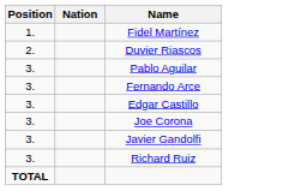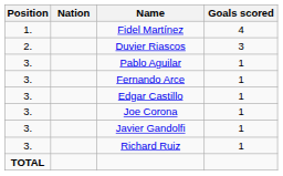+ column: Goals scored | 4 | 3 | 1 | 1 | 1 | 1 | 1 | 1
